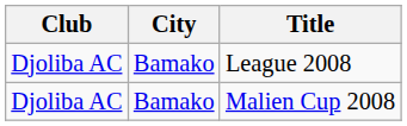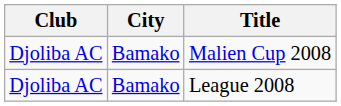rows swapped: Malien Cup 2008 <-> League 2008
